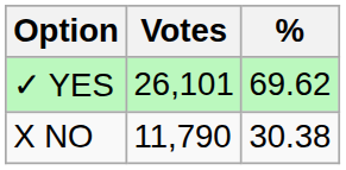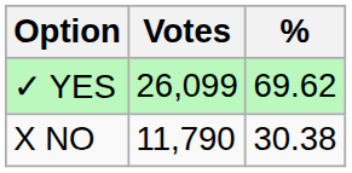✓ YES | Votes: 26,101 -> 26,099
